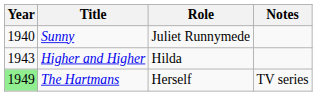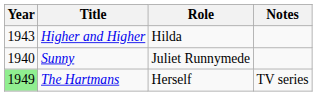rows swapped: Sunny <-> Higher and Higher
